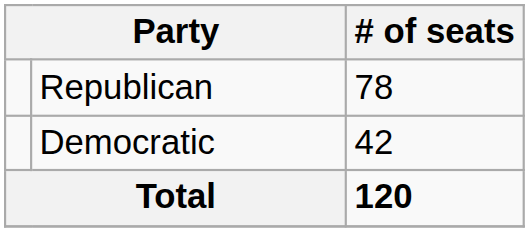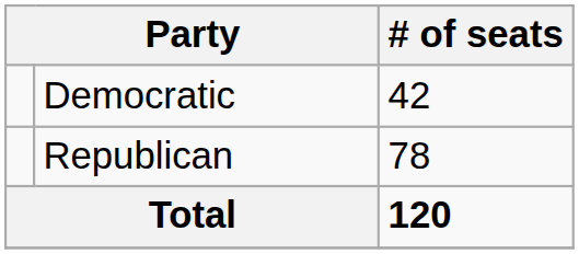rows swapped: Republican <-> Democratic
